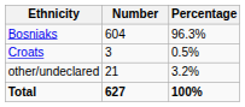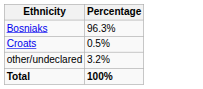- column: Number | 604 | 3 | 21 | 627
